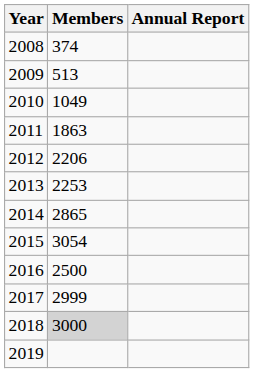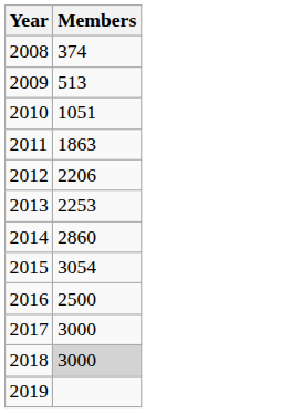- column: Annual Report
2010 | Members: 1049 -> 1051
2014 | Members: 2865 -> 2860
2017 | Members: 2999 -> 3000
